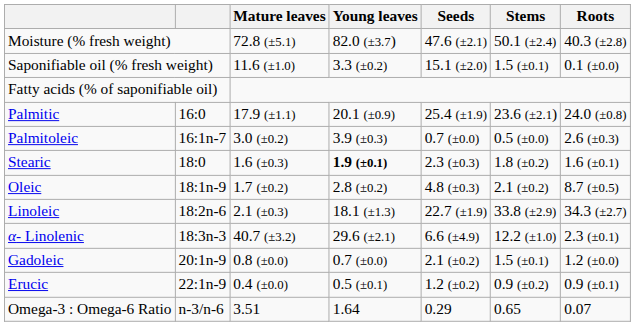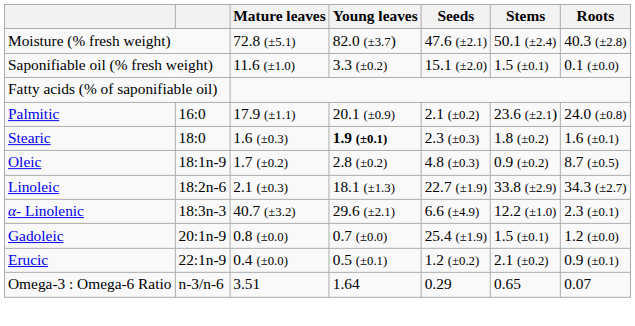Palmitic | Seeds: 25.4 (±1.9) -> 2.1 (±0.2)
- row: Palmitoleic | 16:1n-7 | 3.0 (±0.2) | 3.9 (±0.3) | 0.7 (±0.0) | 0.5 (±0.0) | 2.6 (±0.3)
Oleic | Stems: 2.1 (±0.2) -> 0.9 (±0.2)
Gadoleic | Seeds: 2.1 (±0.2) -> 25.4 (±1.9)
Erucic | Stems: 0.9 (±0.2) -> 2.1 (±0.2)
